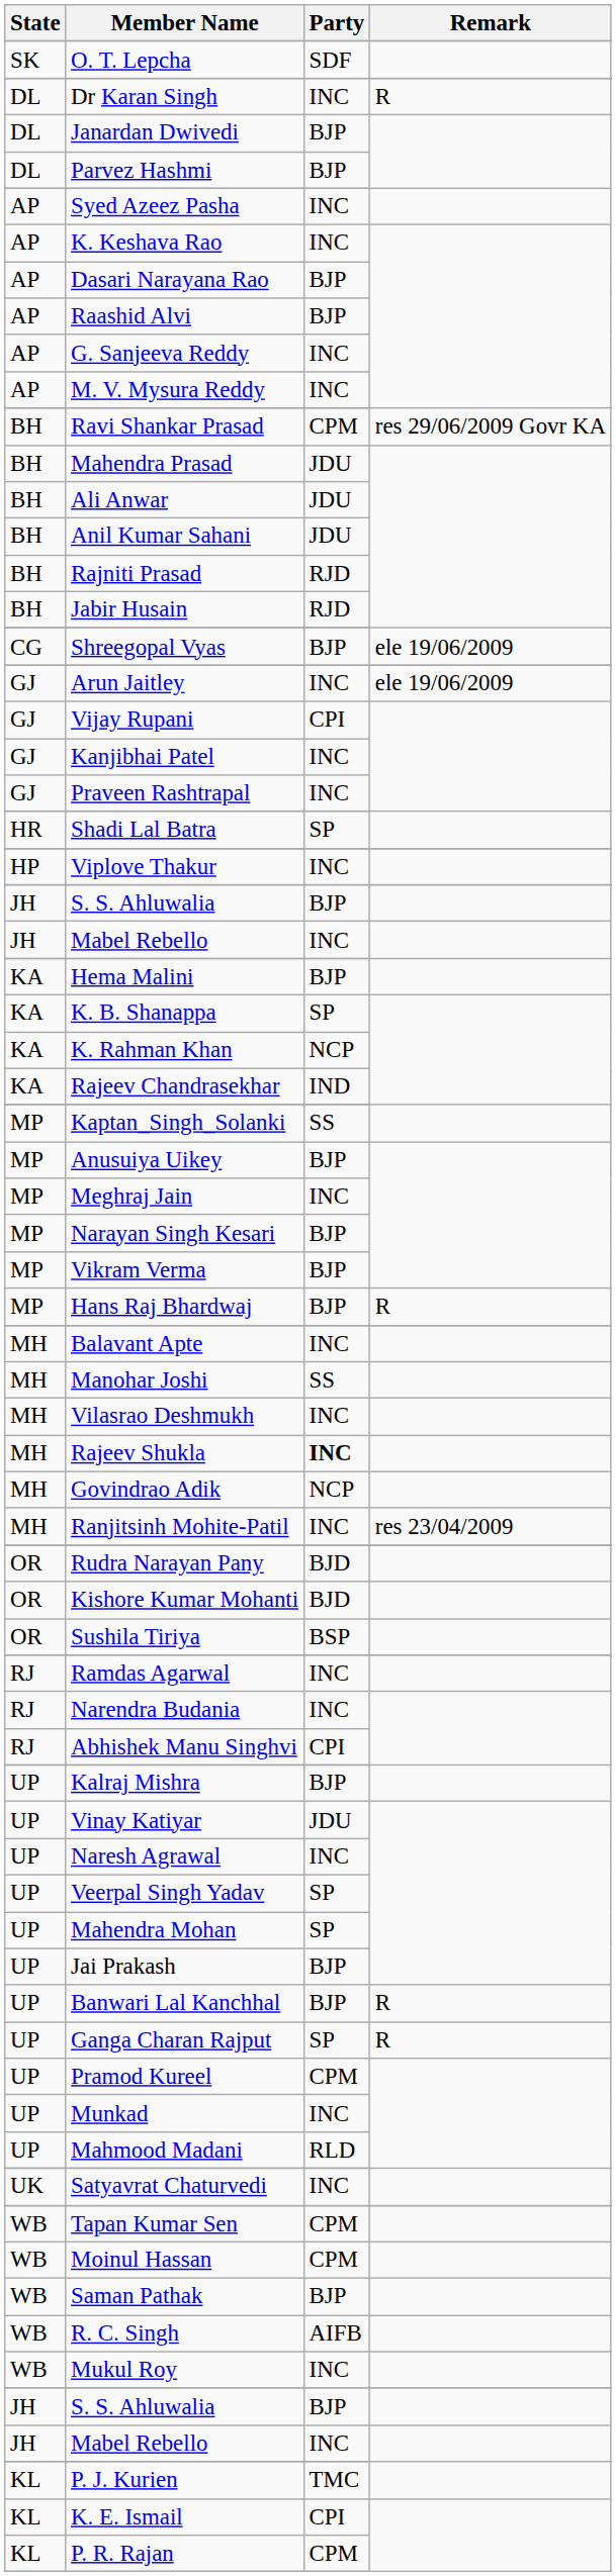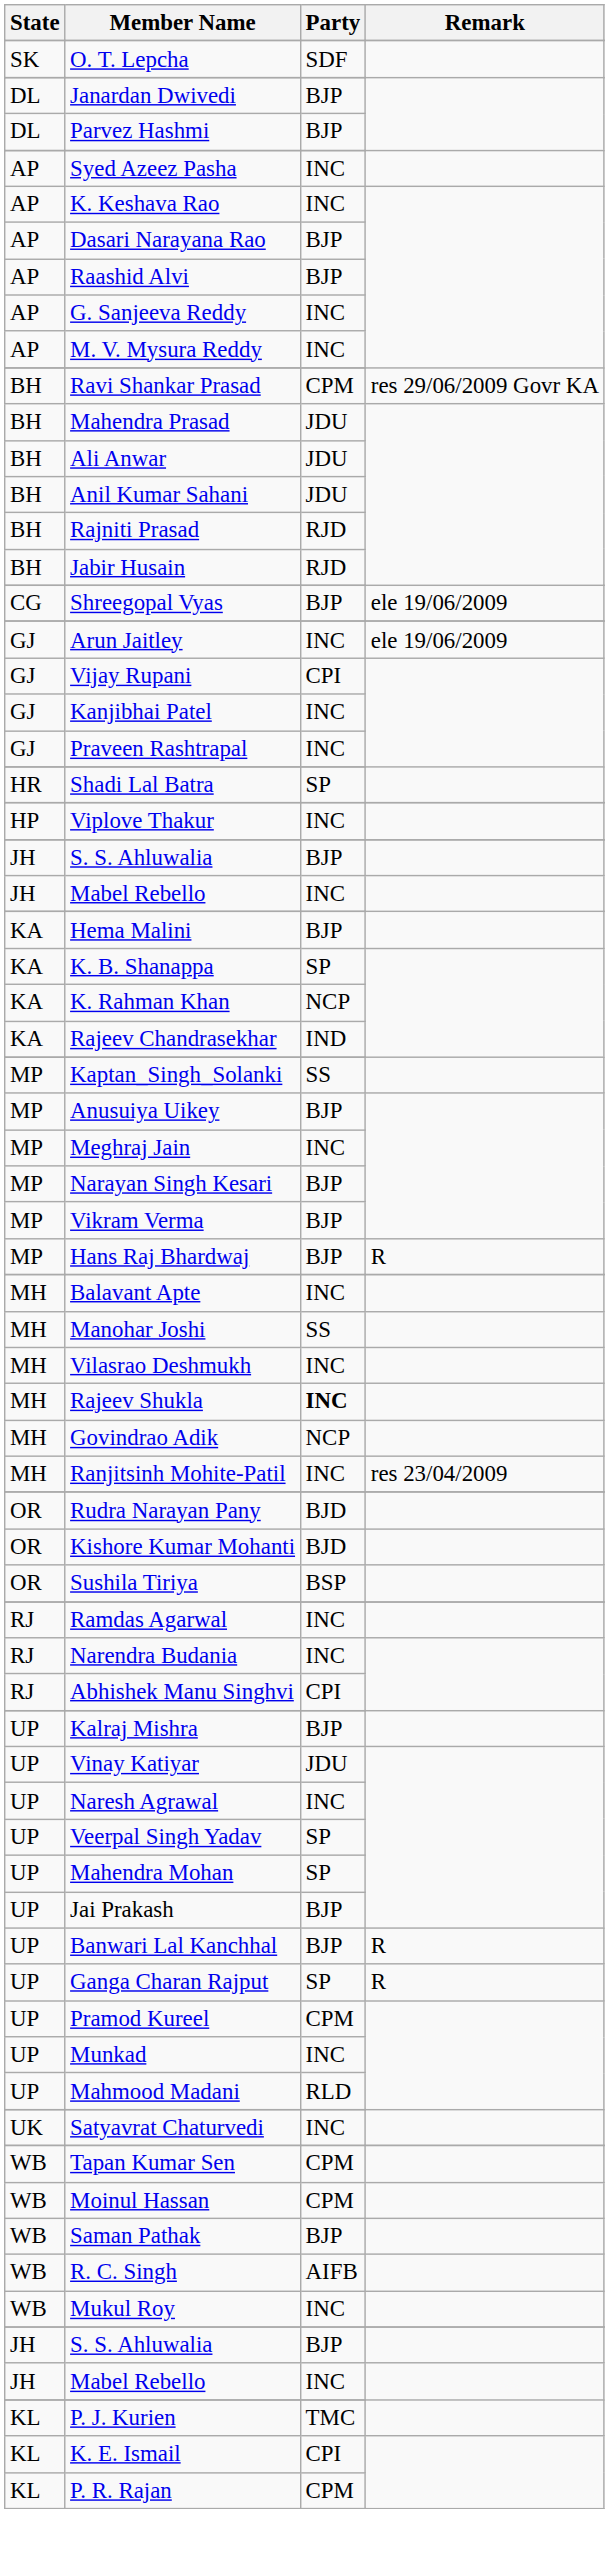- row: DL | Dr Karan Singh | INC | R
